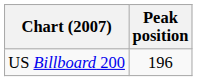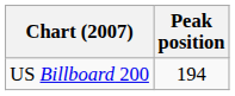US Billboard 200 | Peak position: 196 -> 194
